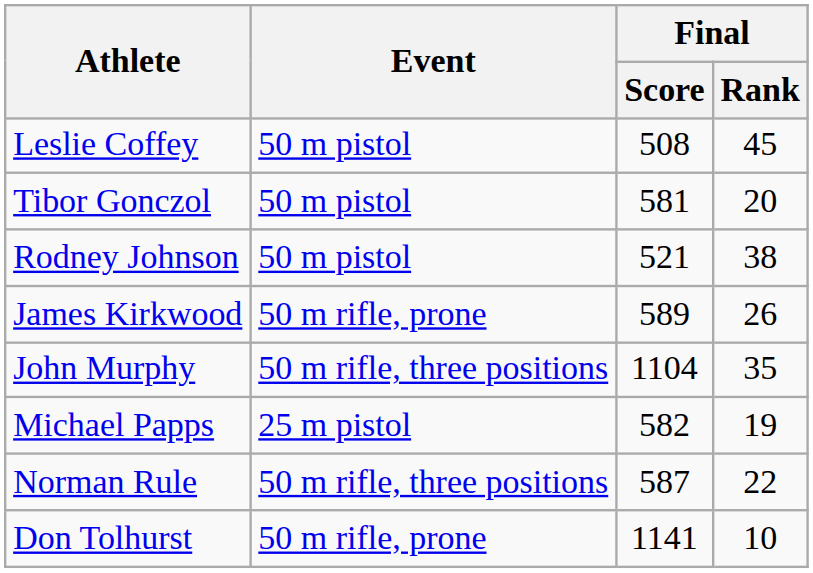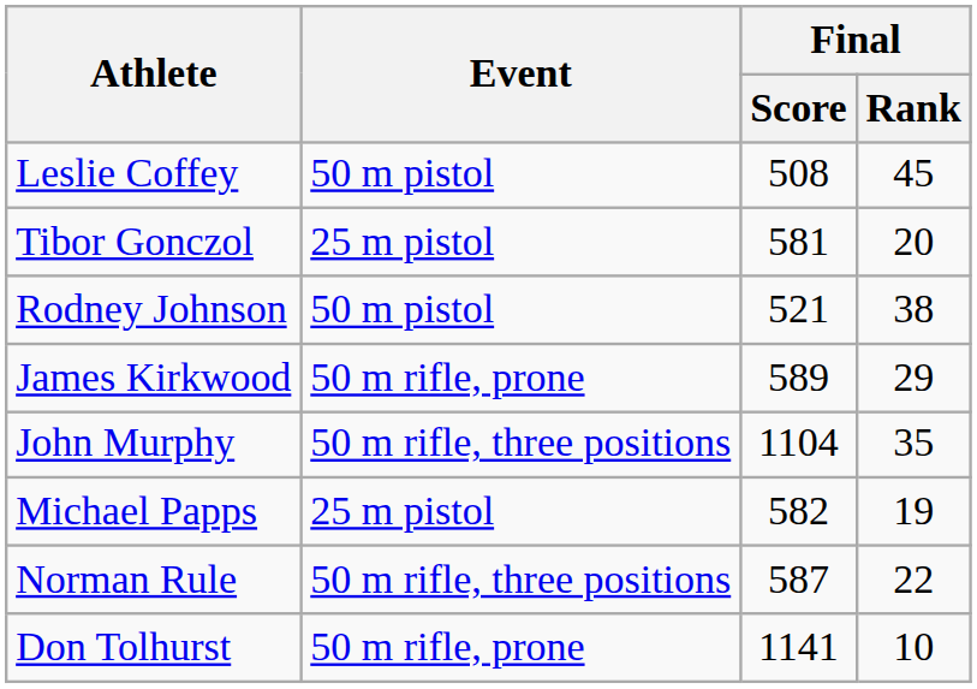Tibor Gonczol | Event: 50 m pistol -> 25 m pistol
James Kirkwood | Final / Rank: 26 -> 29
